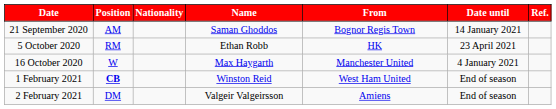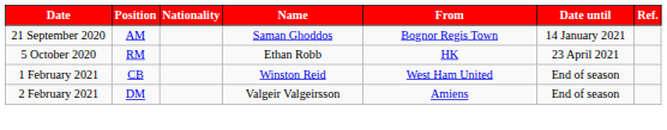- row: 16 October 2020 | W | Max Haygarth | Manchester United | 4 January 2021
1 February 2021 | Position: bold -> normal
